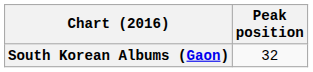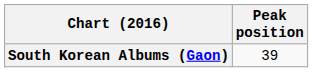South Korean Albums (Gaon) | Peak position: 32 -> 39
